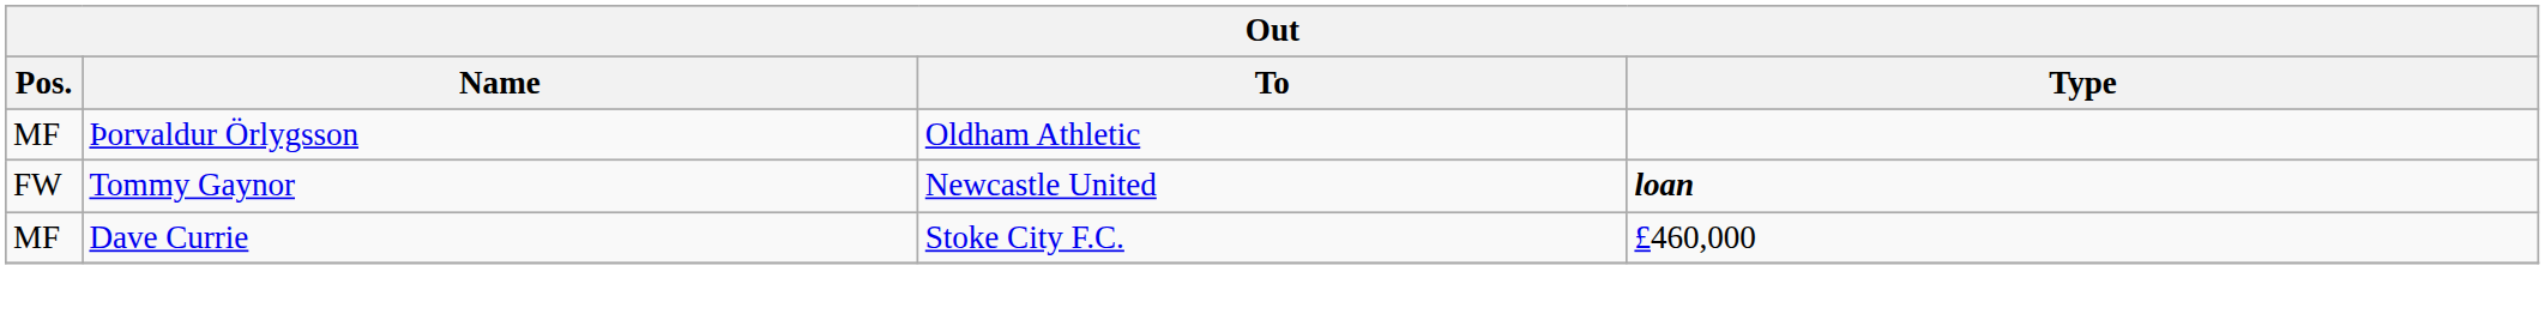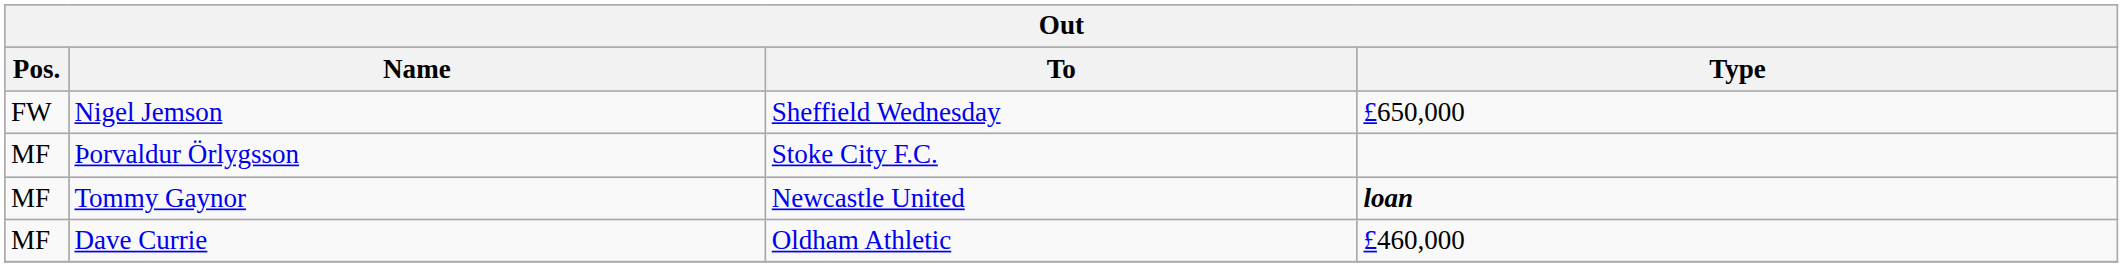+ row: FW | Nigel Jemson | Sheffield Wednesday | £650,000
Þorvaldur Örlygsson | To: Oldham Athletic -> Stoke City F.C.
Tommy Gaynor | Pos.: FW -> MF
Dave Currie | To: Stoke City F.C. -> Oldham Athletic
